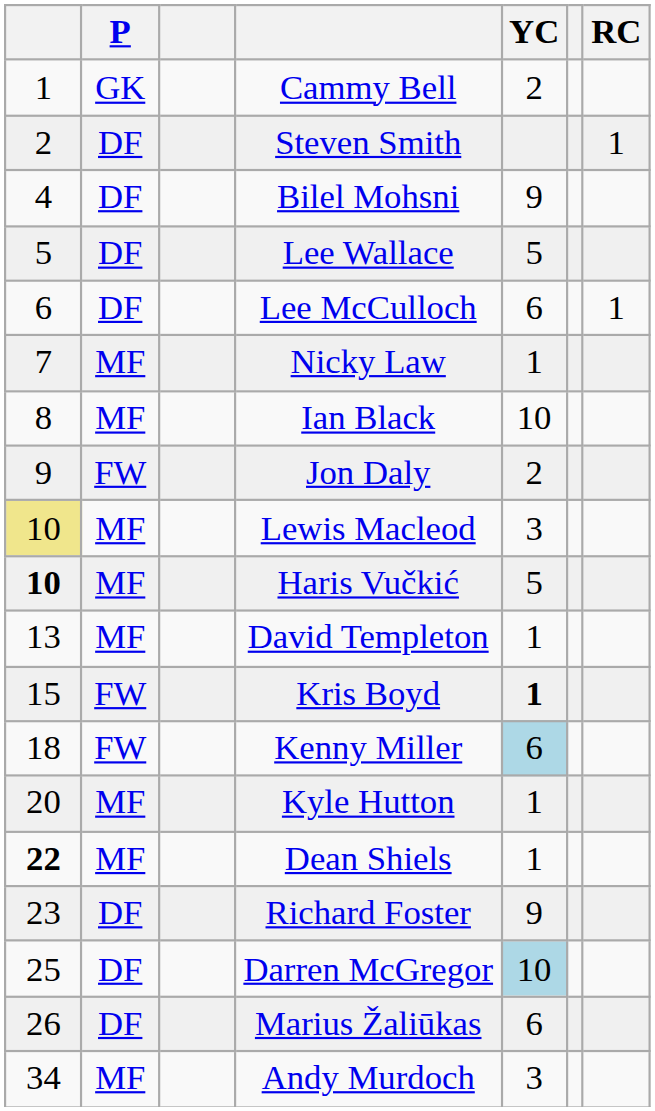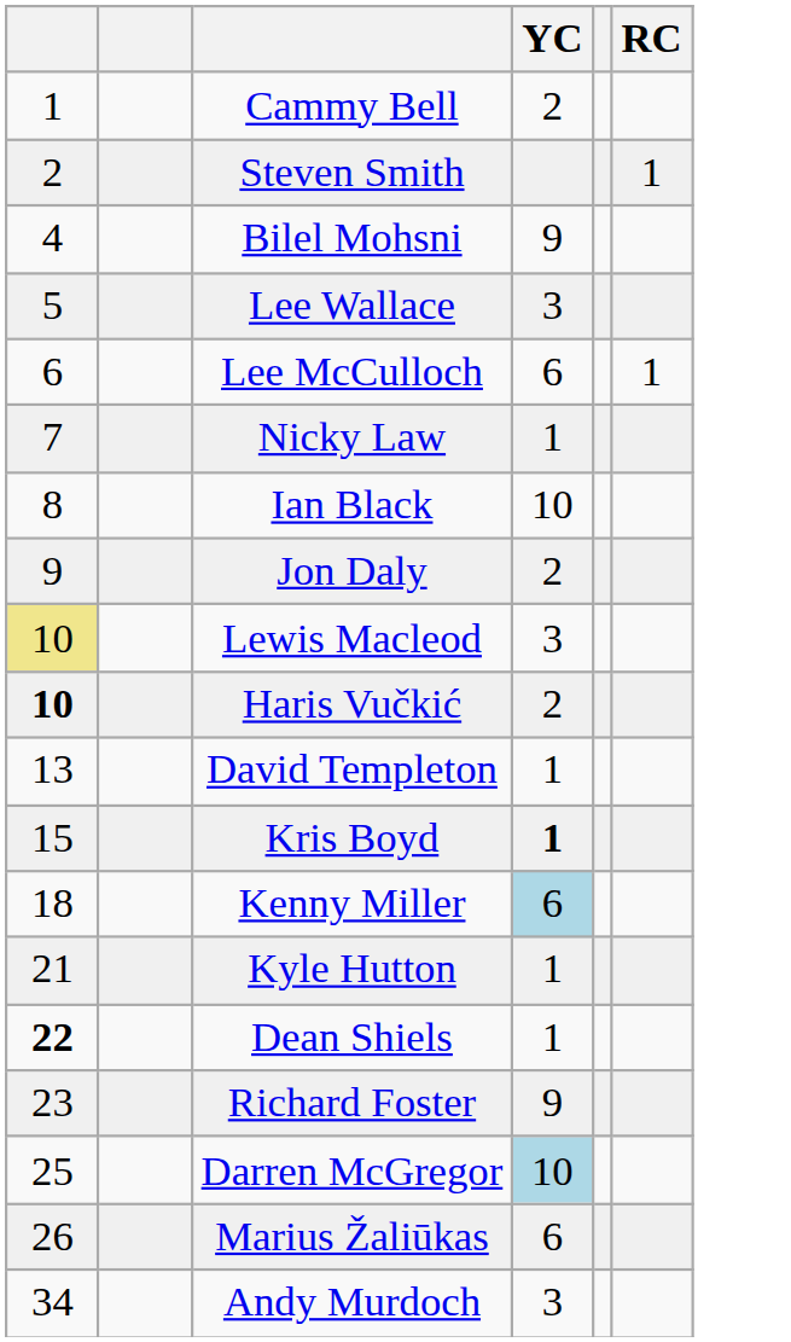- column: P | GK | DF | DF | DF | DF | MF | MF | FW | MF | MF | MF | FW | FW | MF | MF | DF | DF | DF | MF
Lee Wallace | YC: 5 -> 3
Haris Vučkić | YC: 5 -> 2
Kyle Hutton | column 1: 20 -> 21
